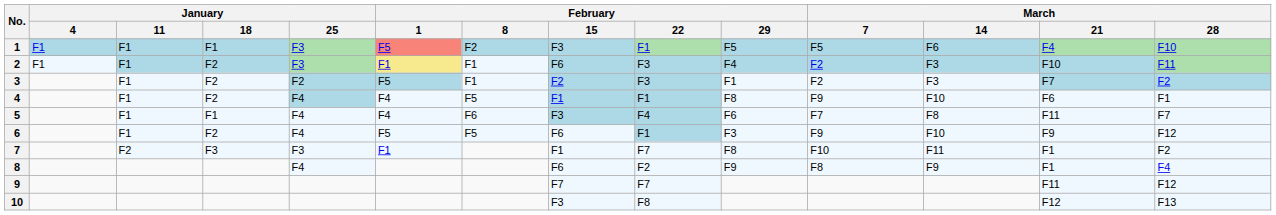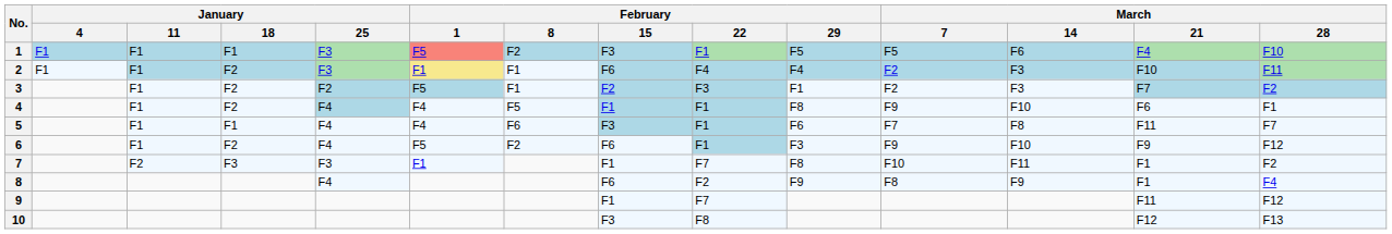2 | February / 22: F3 -> F4
5 | February / 22: F4 -> F1
6 | February / 8: F5 -> F2
9 | February / 15: F7 -> F1
